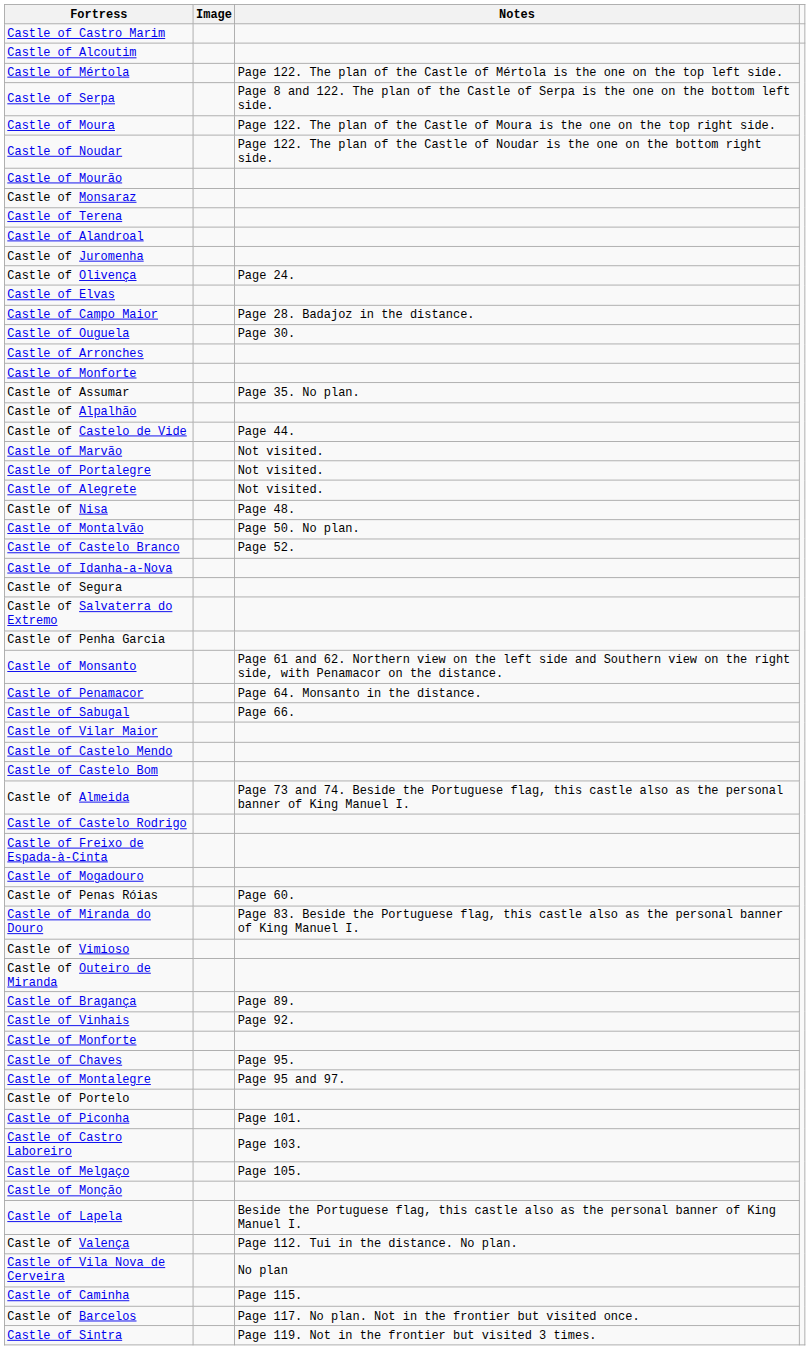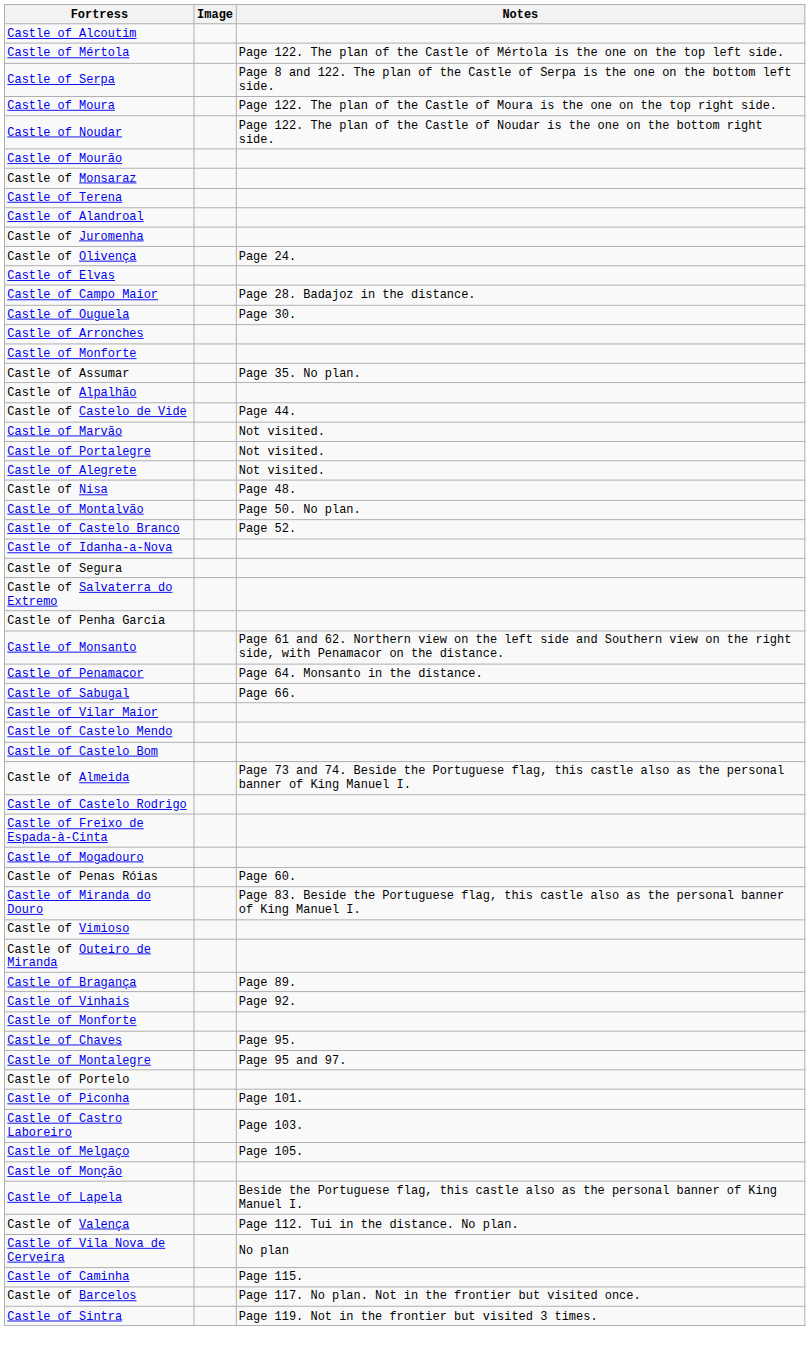- row: Castle of Castro Marim
